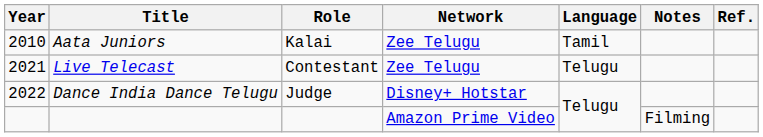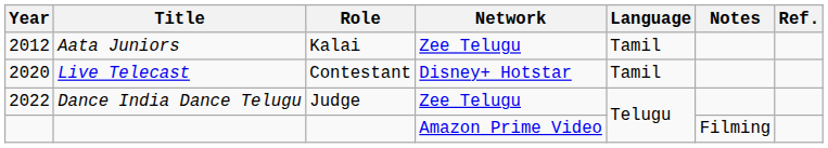Aata Juniors | Year: 2010 -> 2012
Live Telecast | Year: 2021 -> 2020
Live Telecast | Network: Zee Telugu -> Disney+ Hotstar
Live Telecast | Language: Telugu -> Tamil
Dance India Dance Telugu | Network: Disney+ Hotstar -> Zee Telugu
